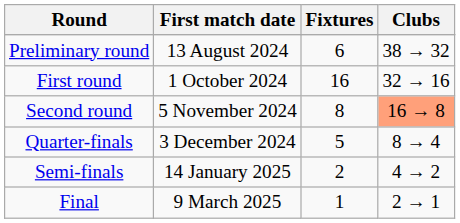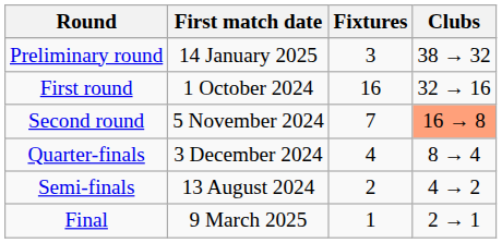Preliminary round | First match date: 13 August 2024 -> 14 January 2025
Preliminary round | Fixtures: 6 -> 3
Second round | Fixtures: 8 -> 7
Quarter-finals | Fixtures: 5 -> 4
Semi-finals | First match date: 14 January 2025 -> 13 August 2024
